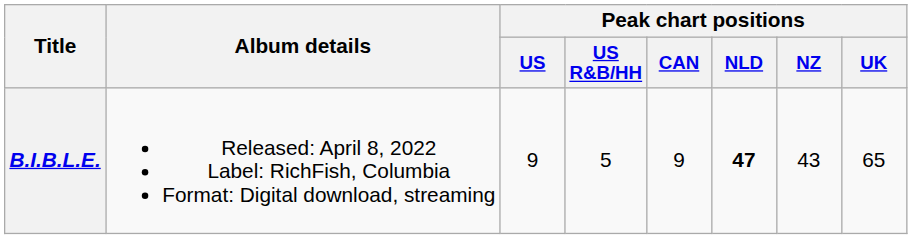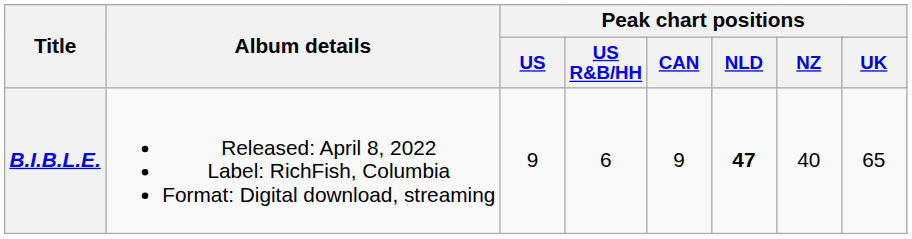B.I.B.L.E. | Peak chart positions / US R&B/HH: 5 -> 6
B.I.B.L.E. | Peak chart positions / NZ: 43 -> 40
